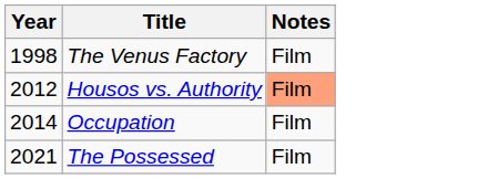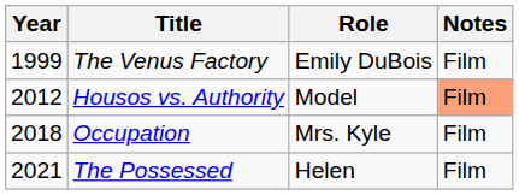+ column: Role | Emily DuBois | Model | Mrs. Kyle | Helen
The Venus Factory | Year: 1998 -> 1999
Occupation | Year: 2014 -> 2018
